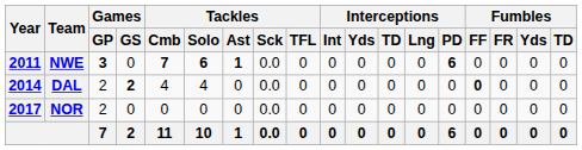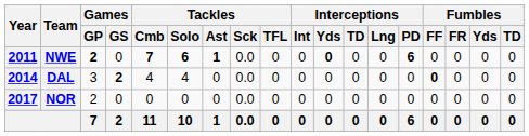NWE | Games / GP: 3 -> 2
NWE | Interceptions / Yds: normal -> bold
DAL | Games / GP: 2 -> 3
